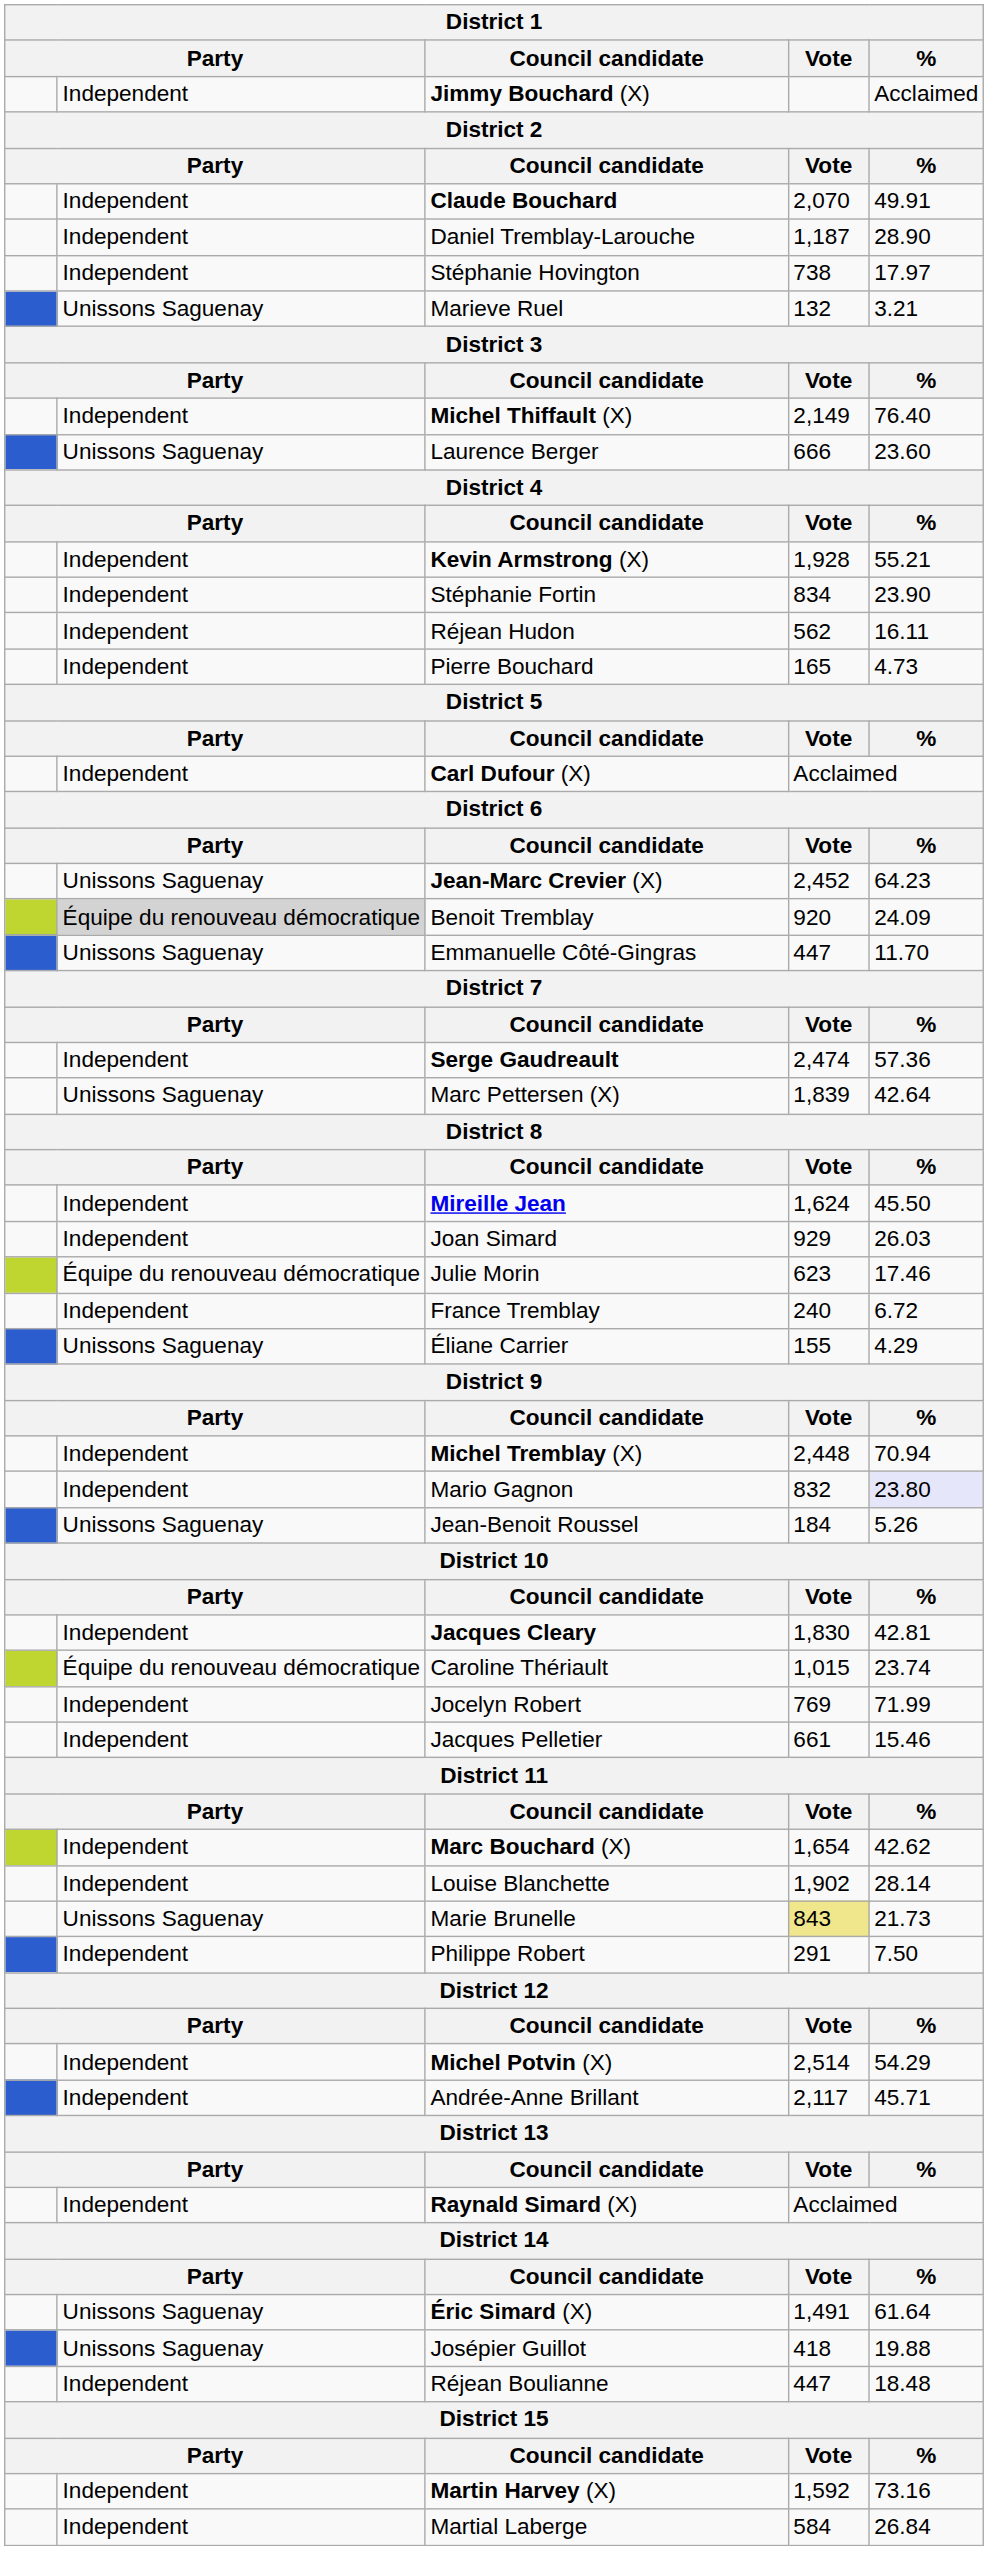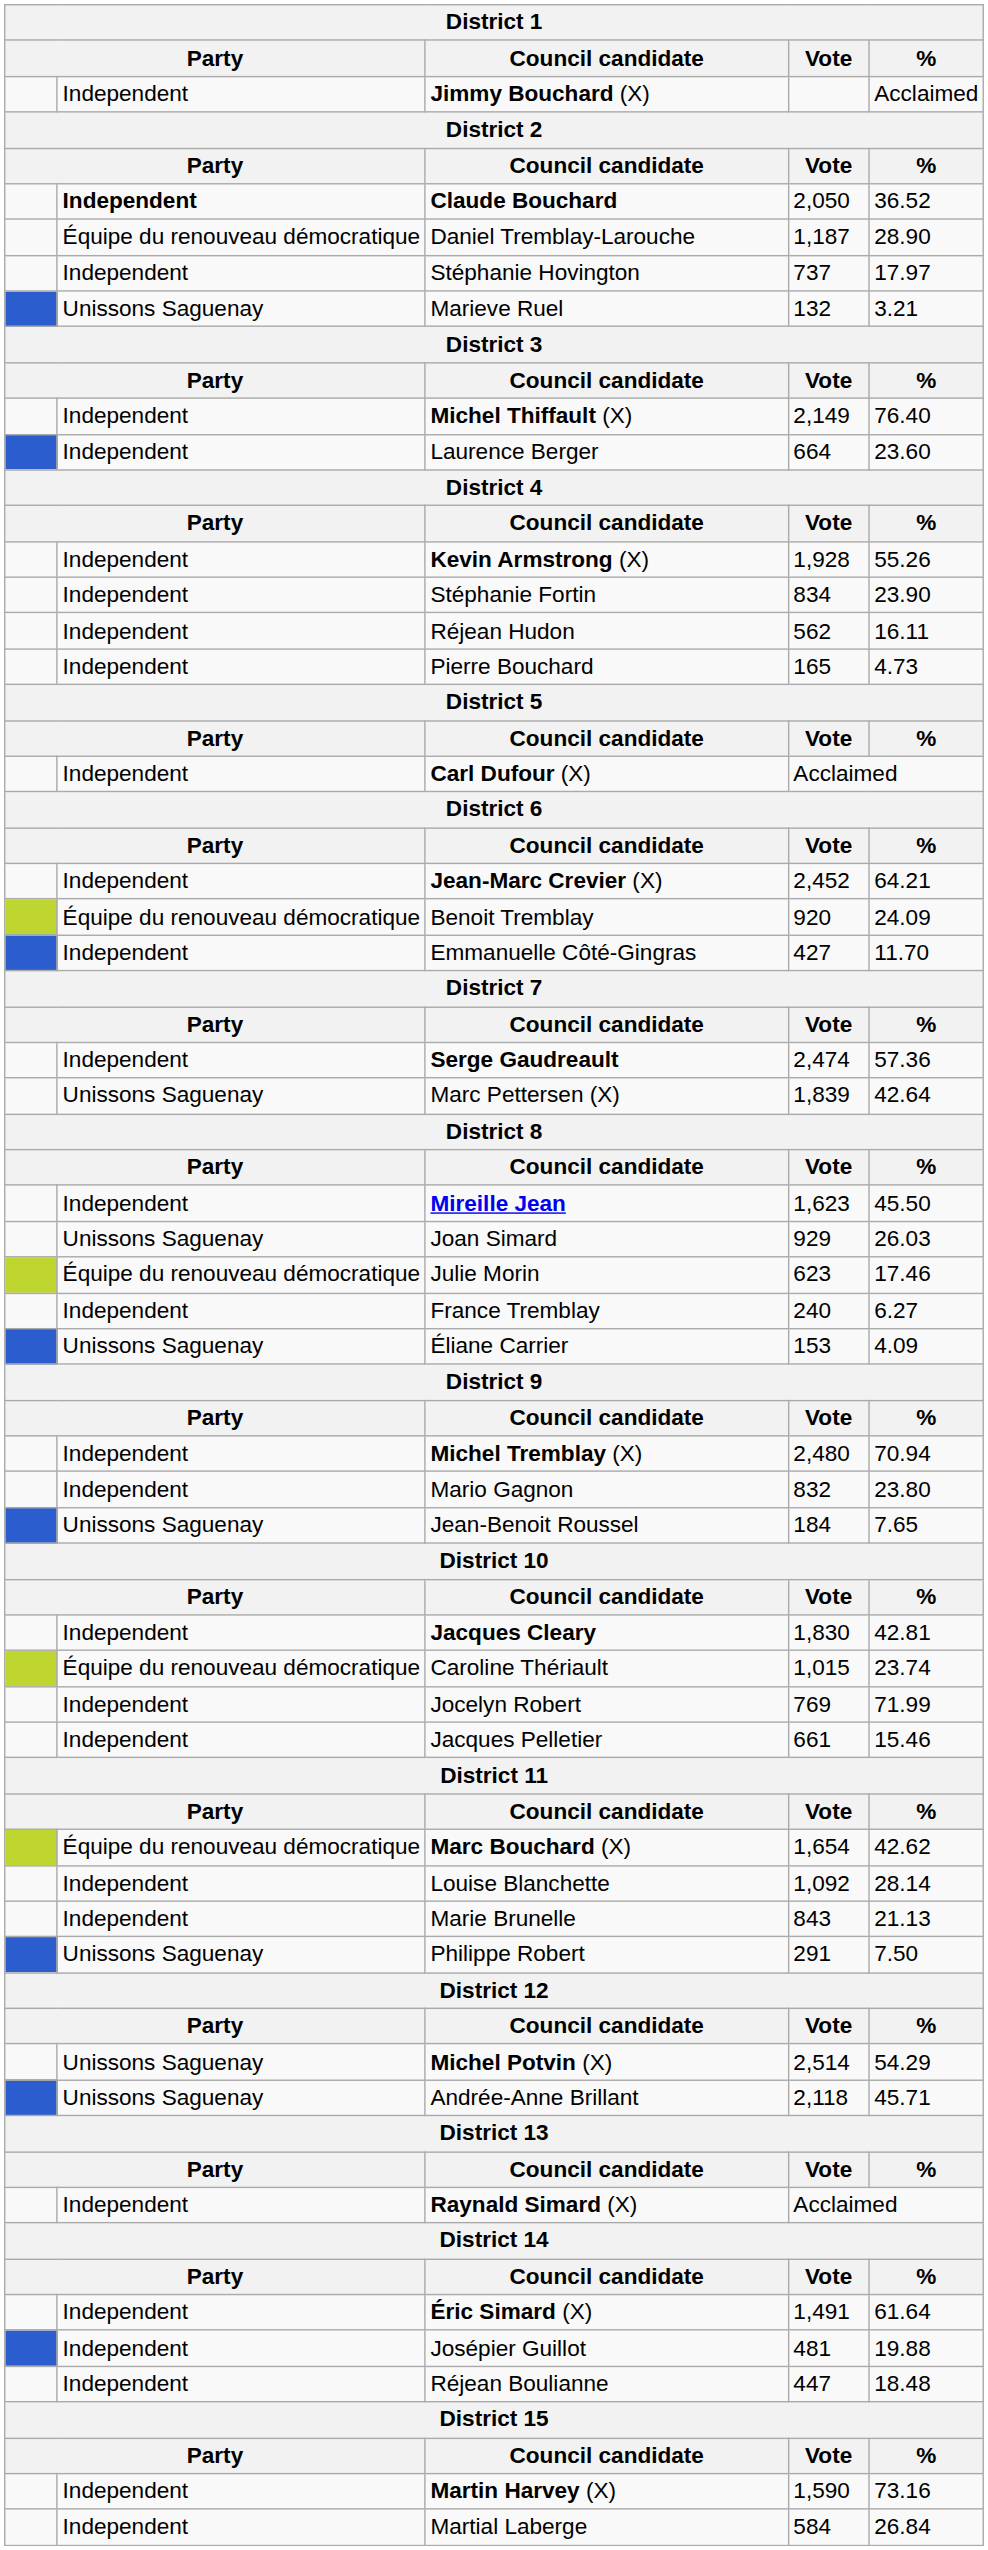Claude Bouchard | column 2: normal -> bold
Claude Bouchard | District 1 / Vote: 2,070 -> 2,050
Claude Bouchard | District 1 / %: 49.91 -> 36.52
Daniel Tremblay-Larouche | column 2: Independent -> Équipe du renouveau démocratique
Stéphanie Hovington | District 1 / Vote: 738 -> 737
Laurence Berger | column 2: Unissons Saguenay -> Independent
Laurence Berger | District 1 / Vote: 666 -> 664
Kevin Armstrong (X) | District 1 / %: 55.21 -> 55.26
Jean-Marc Crevier (X) | column 2: Unissons Saguenay -> Independent
Jean-Marc Crevier (X) | District 1 / %: 64.23 -> 64.21
Benoit Tremblay | column 2: lightgrey background -> no background
Emmanuelle Côté-Gingras | column 2: Unissons Saguenay -> Independent
Emmanuelle Côté-Gingras | District 1 / Vote: 447 -> 427
Mireille Jean | District 1 / Vote: 1,624 -> 1,623
Joan Simard | column 2: Independent -> Unissons Saguenay
France Tremblay | District 1 / %: 6.72 -> 6.27
Éliane Carrier | District 1 / Vote: 155 -> 153
Éliane Carrier | District 1 / %: 4.29 -> 4.09
Michel Tremblay (X) | District 1 / Vote: 2,448 -> 2,480
Mario Gagnon | District 1 / %: lavender background -> no background
Jean-Benoit Roussel | District 1 / %: 5.26 -> 7.65
Marc Bouchard (X) | column 2: Independent -> Équipe du renouveau démocratique
Louise Blanchette | District 1 / Vote: 1,902 -> 1,092
Marie Brunelle | column 2: Unissons Saguenay -> Independent
Marie Brunelle | District 1 / Vote: khaki background -> no background
Marie Brunelle | District 1 / %: 21.73 -> 21.13
Philippe Robert | column 2: Independent -> Unissons Saguenay
Michel Potvin (X) | column 2: Independent -> Unissons Saguenay
Andrée-Anne Brillant | column 2: Independent -> Unissons Saguenay
Andrée-Anne Brillant | District 1 / Vote: 2,117 -> 2,118
Éric Simard (X) | column 2: Unissons Saguenay -> Independent
Josépier Guillot | column 2: Unissons Saguenay -> Independent
Josépier Guillot | District 1 / Vote: 418 -> 481
Martin Harvey (X) | District 1 / Vote: 1,592 -> 1,590
